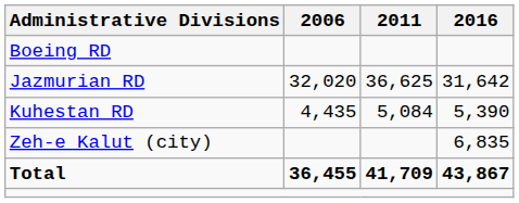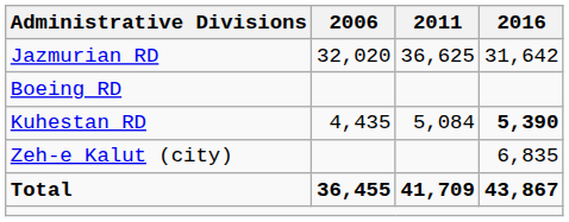rows swapped: Boeing RD <-> Jazmurian RD
Kuhestan RD | 2016: normal -> bold
